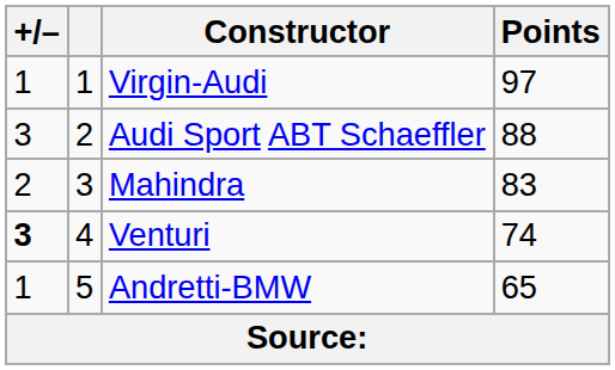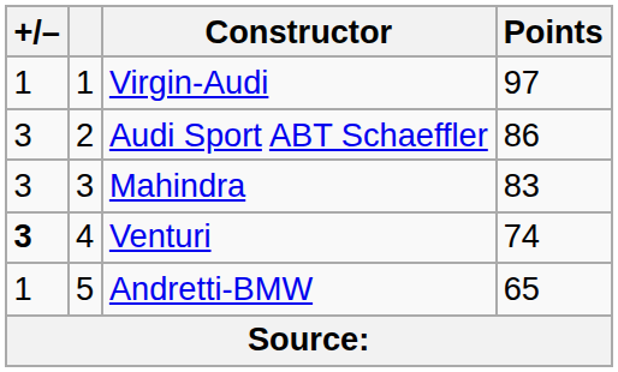Audi Sport ABT Schaeffler | Points: 88 -> 86
Mahindra | +/–: 2 -> 3
